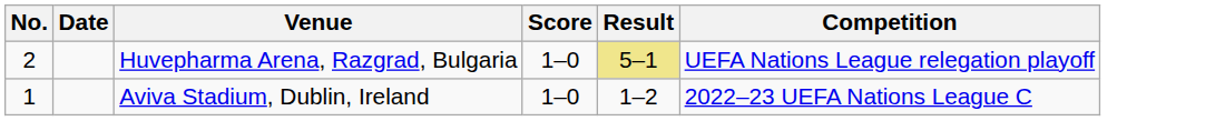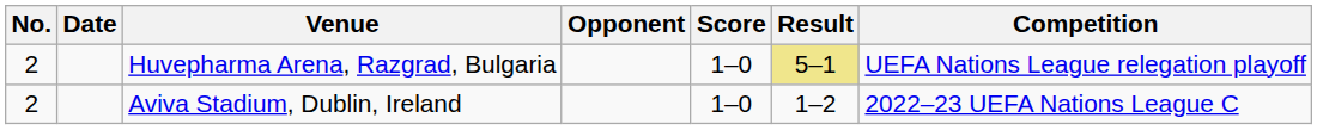+ column: Opponent
Aviva Stadium, Dublin, Ireland | No.: 1 -> 2
